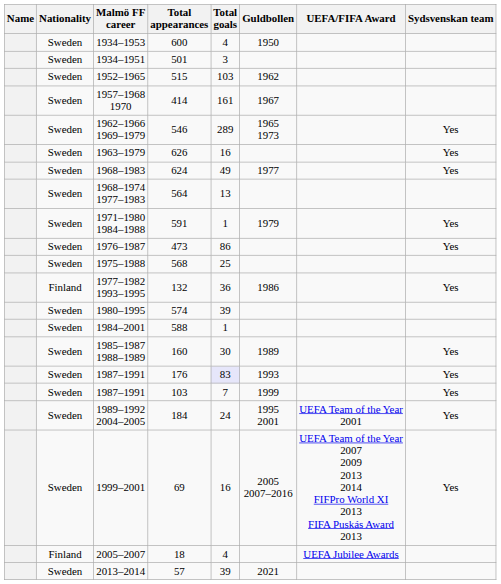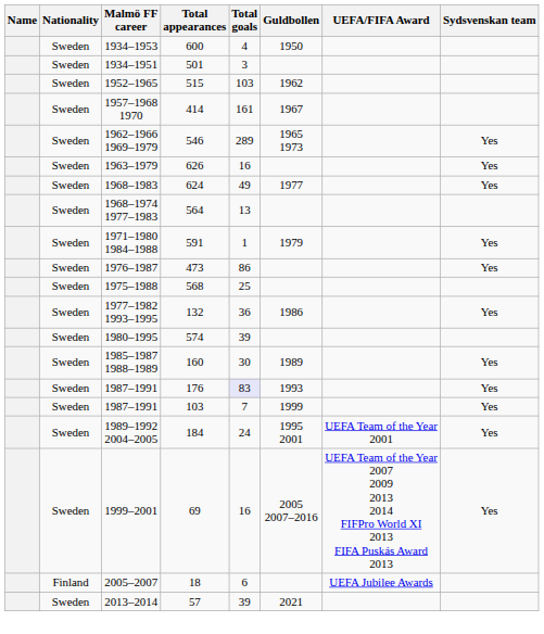132 | Nationality: Finland -> Sweden
- row: Sweden | 1984–2001 | 588 | 1
18 | Total goals: 4 -> 6
